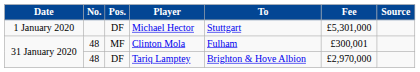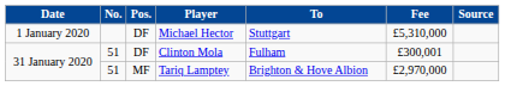Michael Hector | Fee: £5,301,000 -> £5,310,000
Clinton Mola | No.: 48 -> 51
Clinton Mola | Pos.: MF -> DF
Tariq Lamptey | No.: 48 -> 51
Tariq Lamptey | Pos.: DF -> MF
